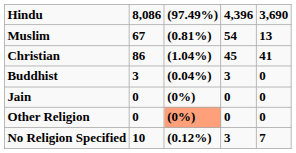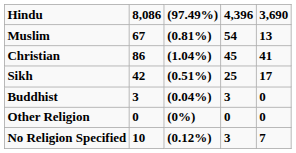+ row: Sikh | 42 | (0.51%) | 25 | 17
- row: Jain | 0 | (0%) | 0 | 0
Other Religion | (97.49%): lightsalmon background -> no background
